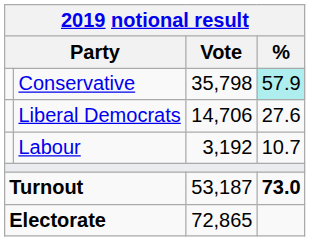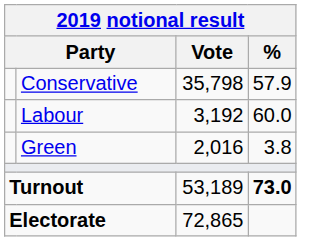Conservative | %: paleturquoise background -> no background
- row: Liberal Democrats | 14,706 | 27.6
Labour | %: 10.7 -> 60.0
+ row: Green | 2,016 | 3.8
Turnout | Vote: 53,187 -> 53,189
